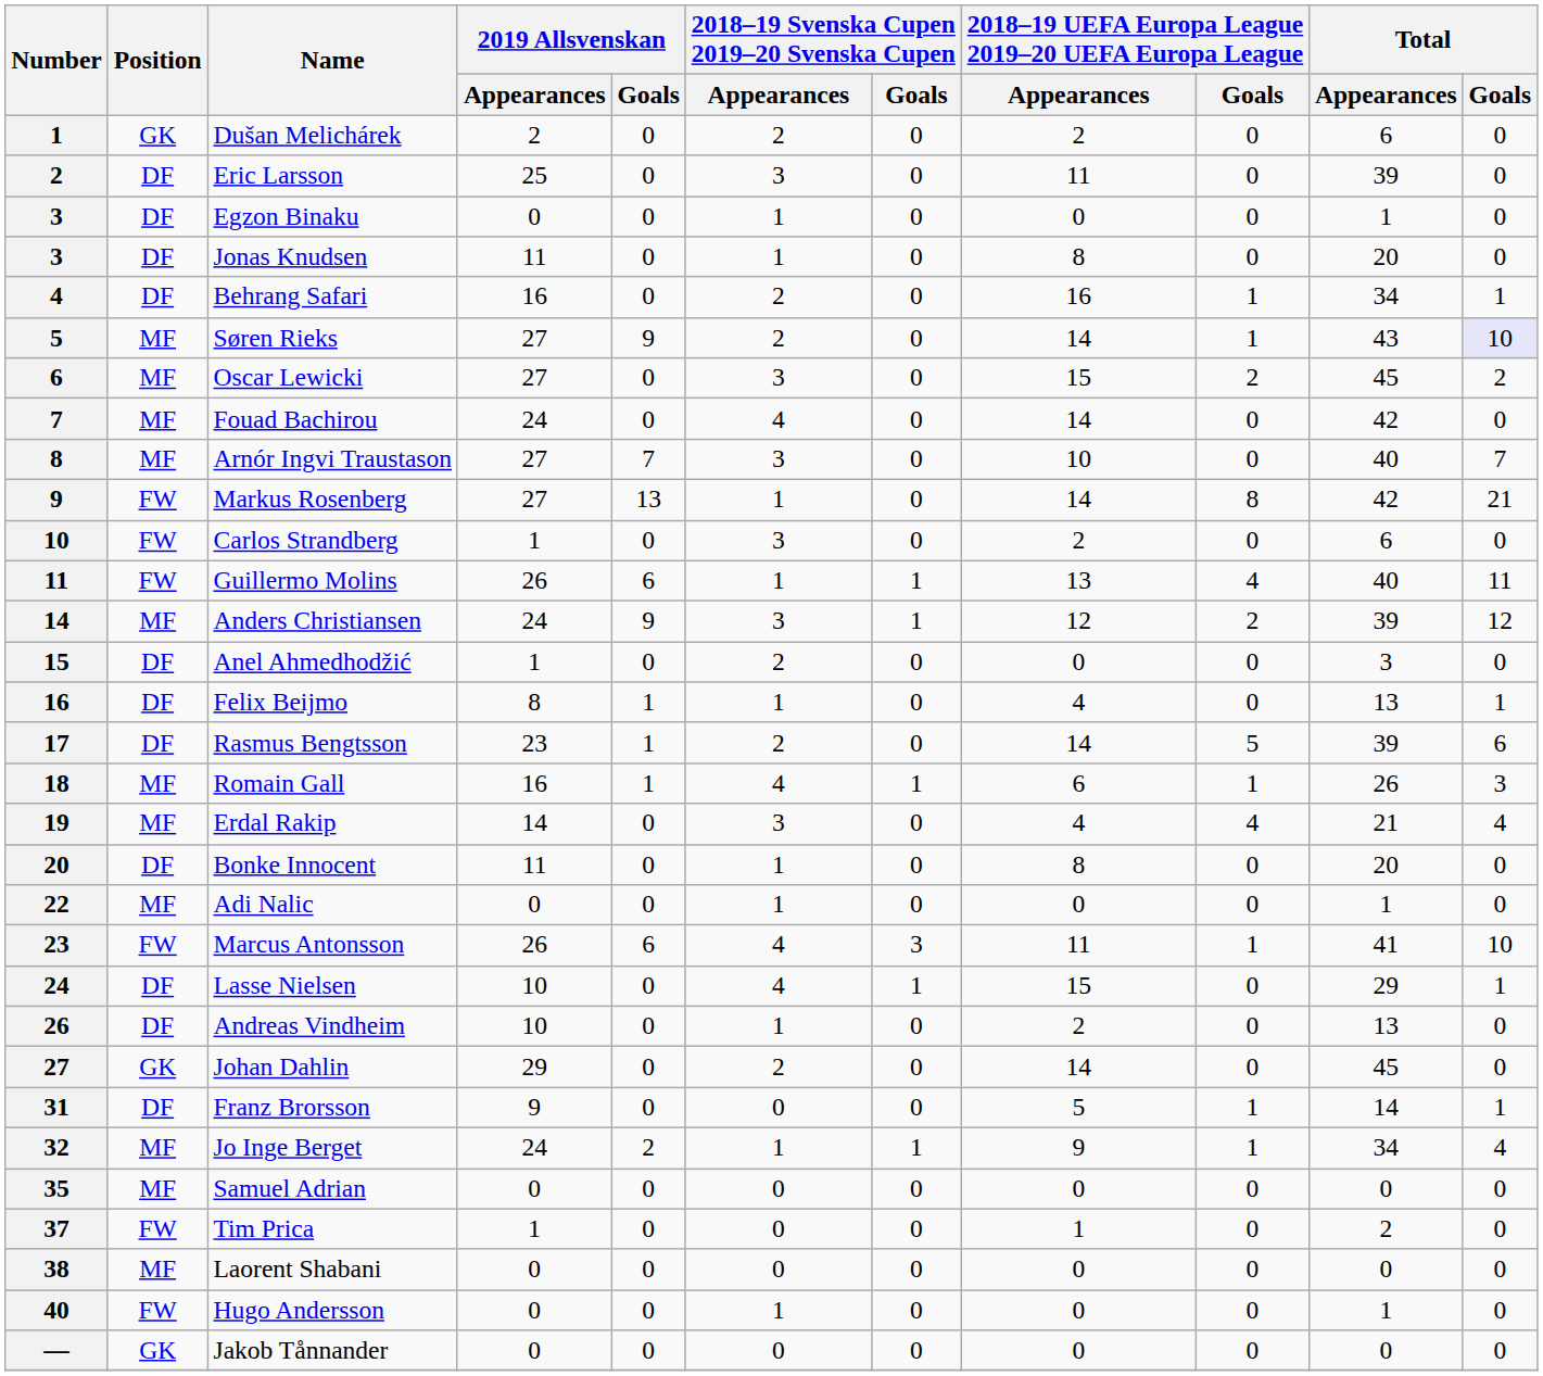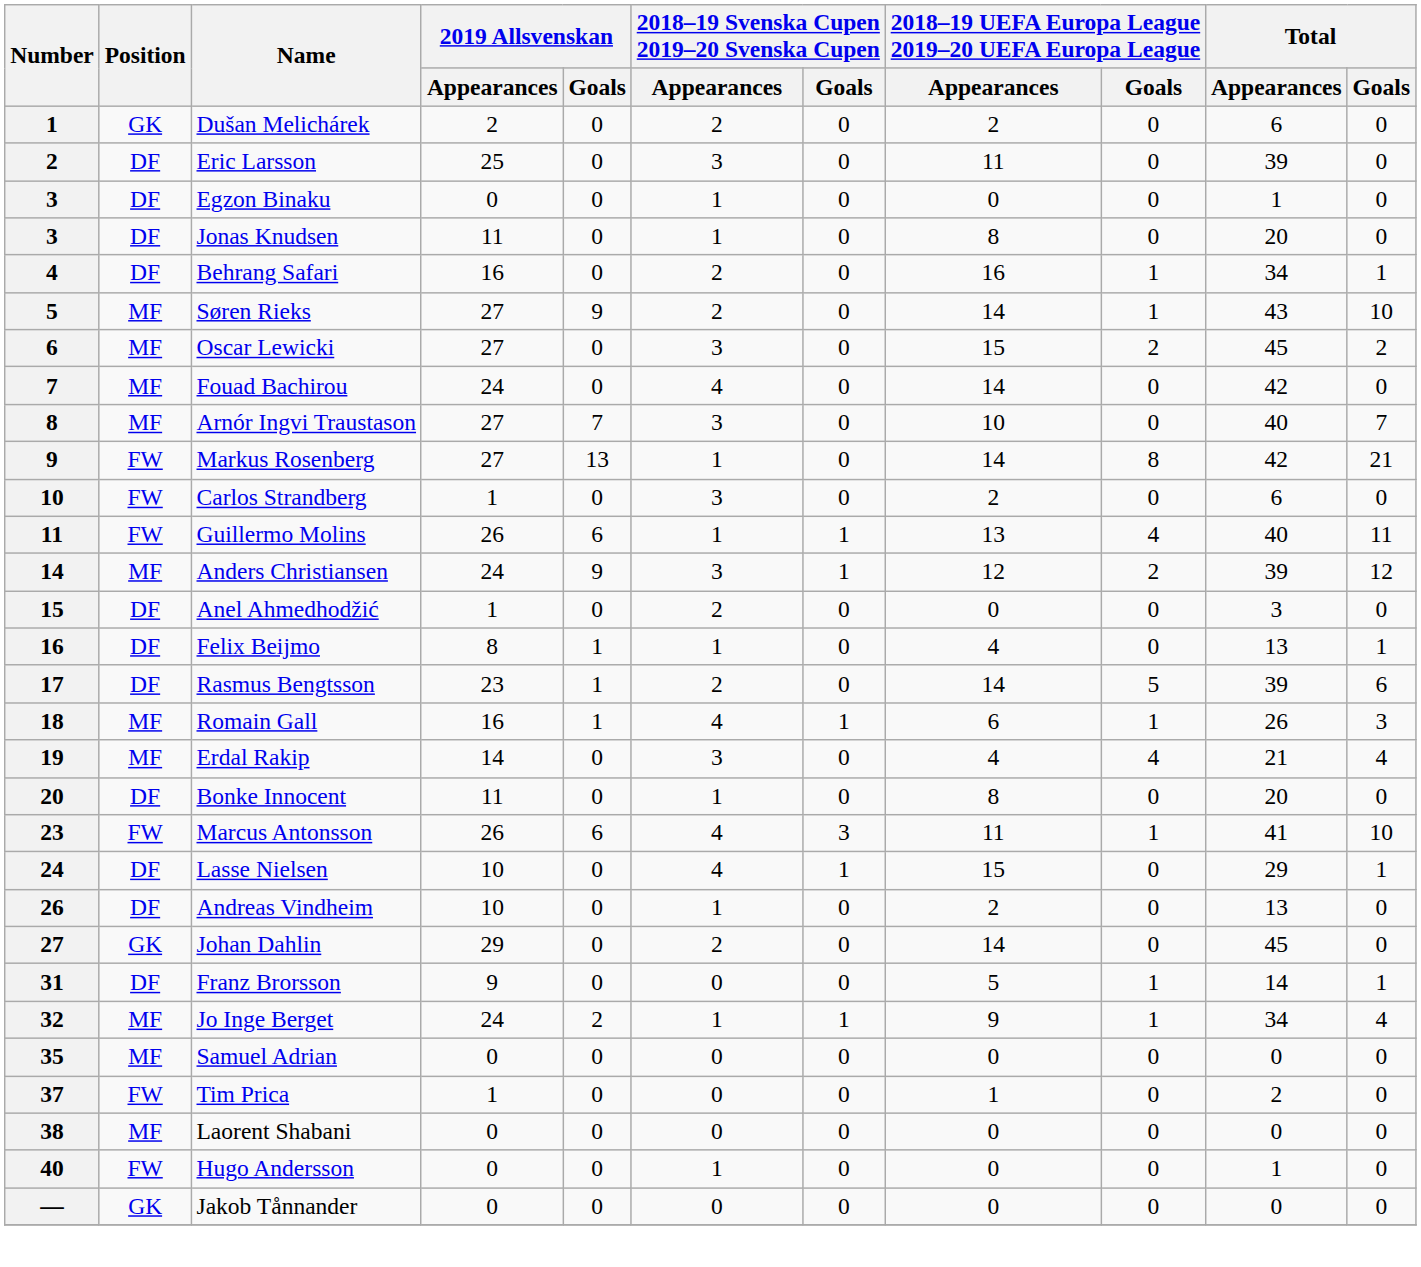Søren Rieks | Total / Goals: lavender background -> no background
- row: 22 | MF | Adi Nalic | 0 | 0 | 1 | 0 | 0 | 0 | 1 | 0
